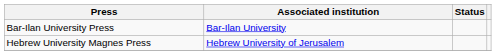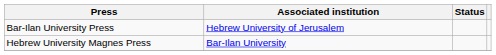Bar-Ilan University Press | Associated institution: Bar-Ilan University -> Hebrew University of Jerusalem
Hebrew University Magnes Press | Associated institution: Hebrew University of Jerusalem -> Bar-Ilan University
